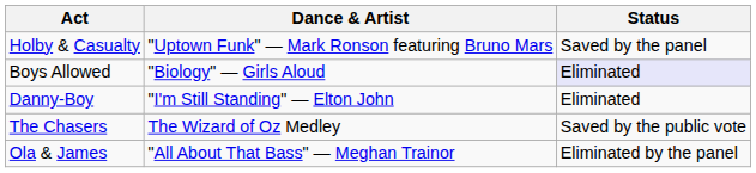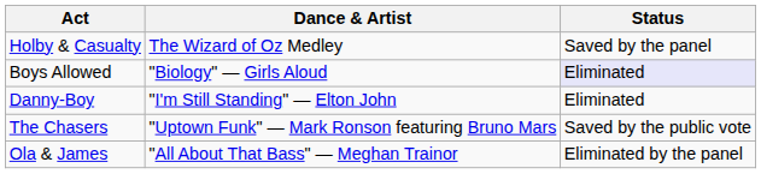Holby & Casualty | Dance & Artist: "Uptown Funk" — Mark Ronson featuring Bruno Mars -> The Wizard of Oz Medley
The Chasers | Dance & Artist: The Wizard of Oz Medley -> "Uptown Funk" — Mark Ronson featuring Bruno Mars
